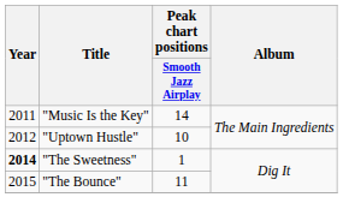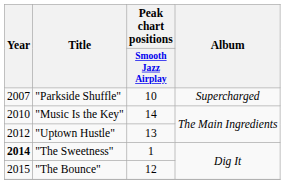+ row: 2007 | "Parkside Shuffle" | 10 | Supercharged
"Music Is the Key" | Year: 2011 -> 2010
"Uptown Hustle" | Peak chart positions / Smooth Jazz Airplay: 10 -> 13
"The Bounce" | Peak chart positions / Smooth Jazz Airplay: 11 -> 12
